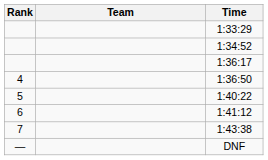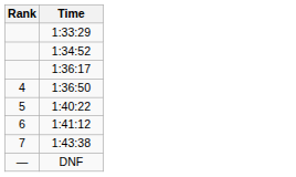- column: Team
